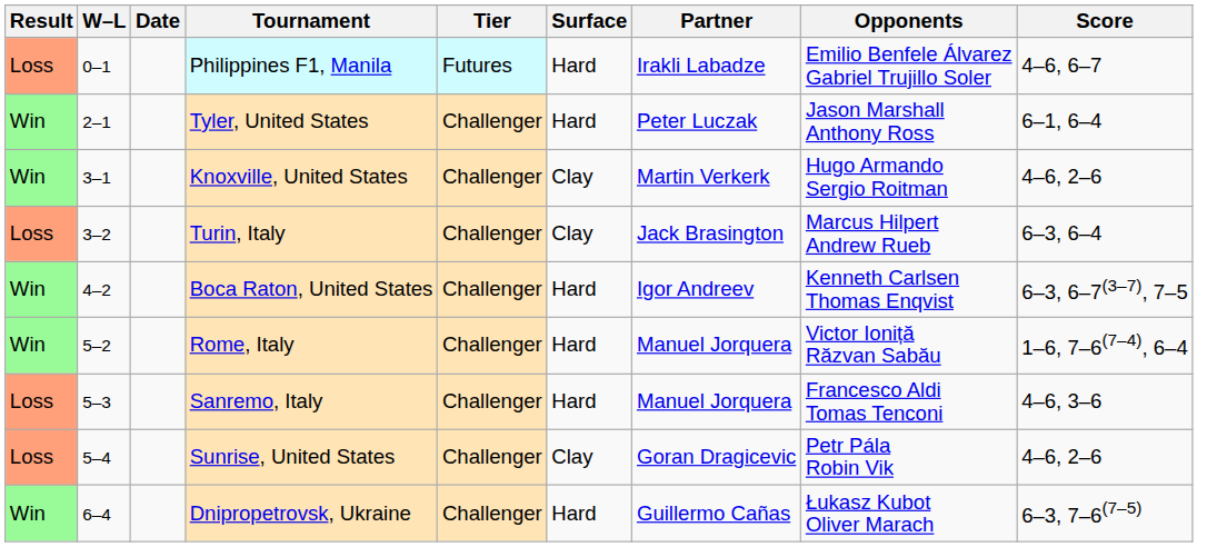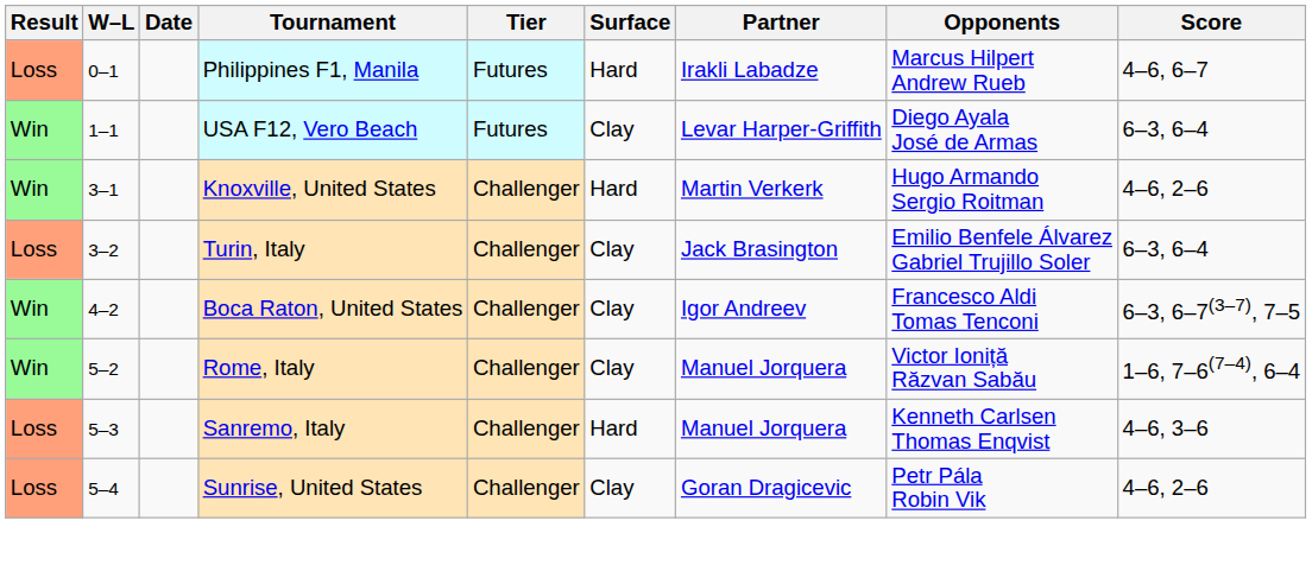Philippines F1, Manila | Opponents: Emilio Benfele Álvarez Gabriel Trujillo Soler -> Marcus Hilpert Andrew Rueb
+ row: Win | 1–1 | USA F12, Vero Beach | Futures | Clay | Levar Harper-Griffith | Diego Ayala José de Armas | 6–3, 6–4
- row: Win | 2–1 | Tyler, United States | Challenger | Hard | Peter Luczak | Jason Marshall Anthony Ross | 6–1, 6–4
Knoxville, United States | Surface: Clay -> Hard
Turin, Italy | Opponents: Marcus Hilpert Andrew Rueb -> Emilio Benfele Álvarez Gabriel Trujillo Soler
Boca Raton, United States | Surface: Hard -> Clay
Boca Raton, United States | Opponents: Kenneth Carlsen Thomas Enqvist -> Francesco Aldi Tomas Tenconi
Rome, Italy | Surface: Hard -> Clay
Sanremo, Italy | Opponents: Francesco Aldi Tomas Tenconi -> Kenneth Carlsen Thomas Enqvist
- row: Win | 6–4 | Dnipropetrovsk, Ukraine | Challenger | Hard | Guillermo Cañas | Łukasz Kubot Oliver Marach | 6–3, 7–6(7–5)
